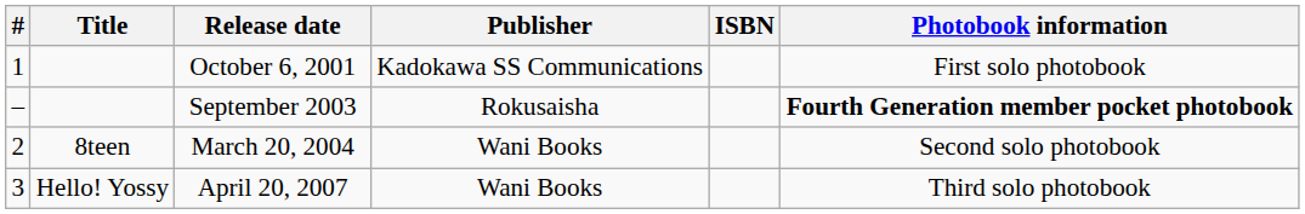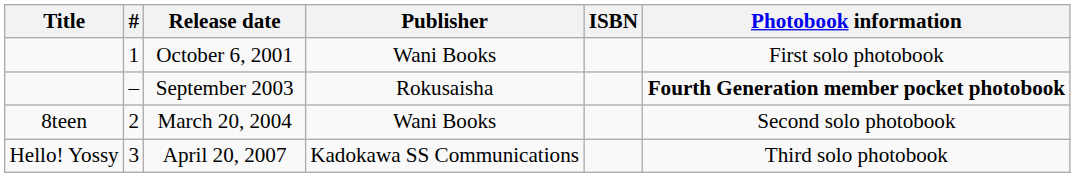columns swapped: # <-> Title
October 6, 2001 | Publisher: Kadokawa SS Communications -> Wani Books
April 20, 2007 | Publisher: Wani Books -> Kadokawa SS Communications
